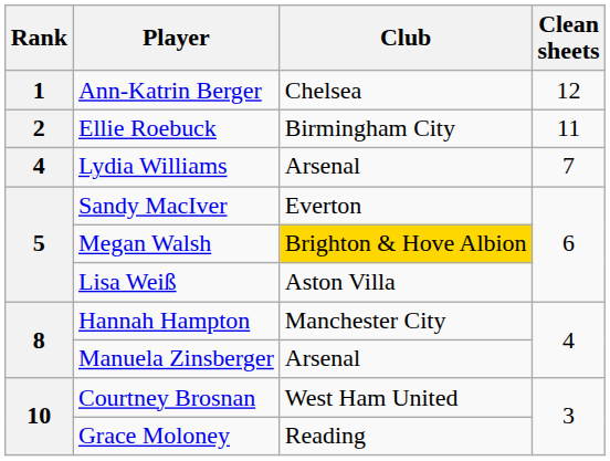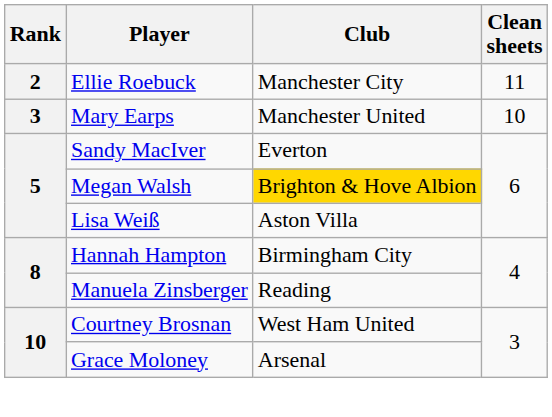- row: 1 | Ann-Katrin Berger | Chelsea | 12
Ellie Roebuck | Club: Birmingham City -> Manchester City
+ row: 3 | Mary Earps | Manchester United | 10
- row: 4 | Lydia Williams | Arsenal | 7
Hannah Hampton | Club: Manchester City -> Birmingham City
Manuela Zinsberger | Club: Arsenal -> Reading
Grace Moloney | Club: Reading -> Arsenal
